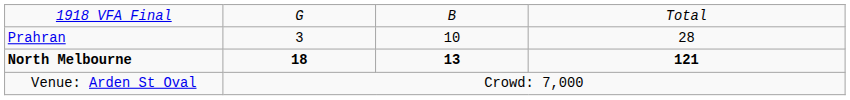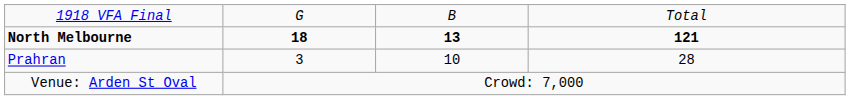rows swapped: North Melbourne <-> Prahran
